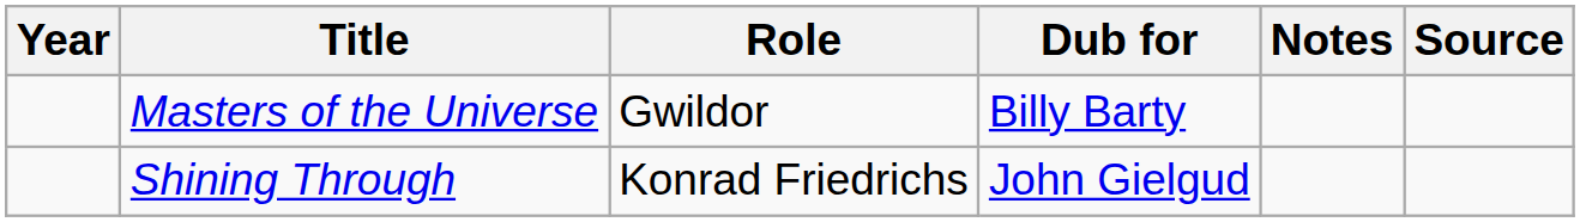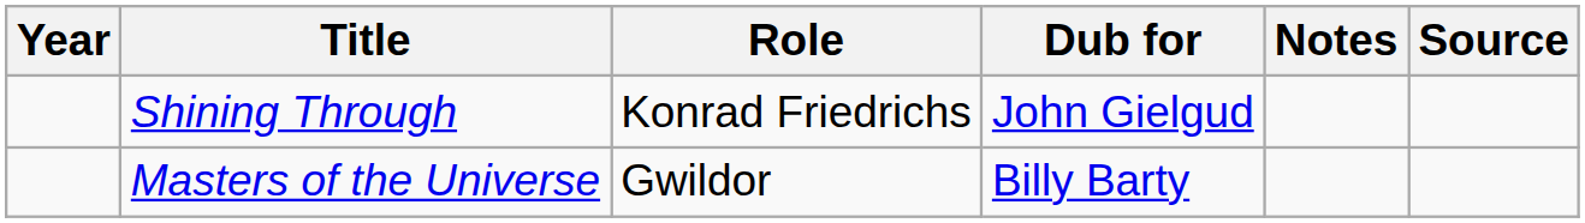rows swapped: Masters of the Universe <-> Shining Through
